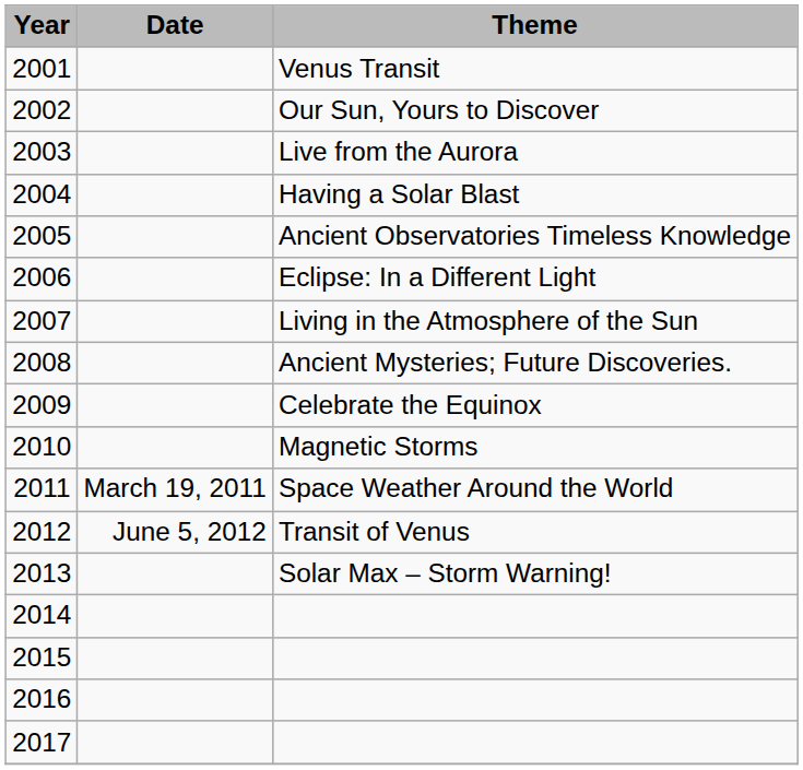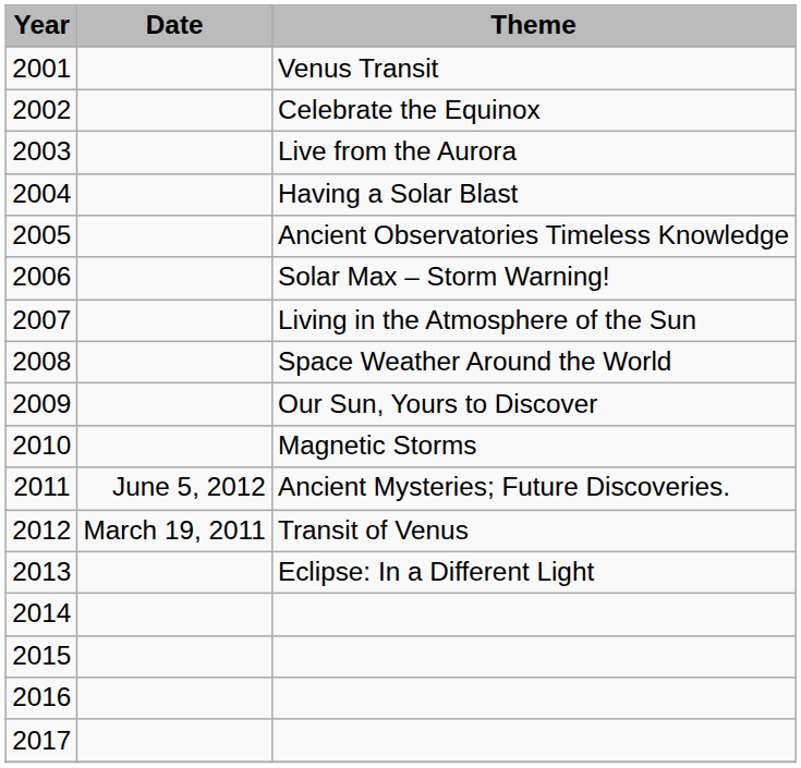2002 | Theme: Our Sun, Yours to Discover -> Celebrate the Equinox
2006 | Theme: Eclipse: In a Different Light -> Solar Max – Storm Warning!
2008 | Theme: Ancient Mysteries; Future Discoveries. -> Space Weather Around the World
2009 | Theme: Celebrate the Equinox -> Our Sun, Yours to Discover
2011 | Date: March 19, 2011 -> June 5, 2012
2011 | Theme: Space Weather Around the World -> Ancient Mysteries; Future Discoveries.
2012 | Date: June 5, 2012 -> March 19, 2011
2013 | Theme: Solar Max – Storm Warning! -> Eclipse: In a Different Light
